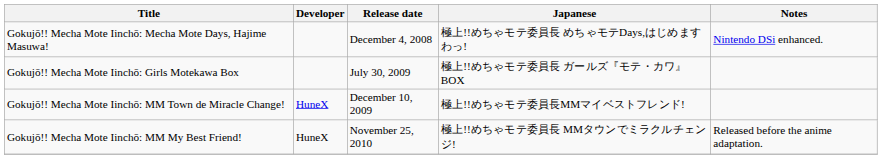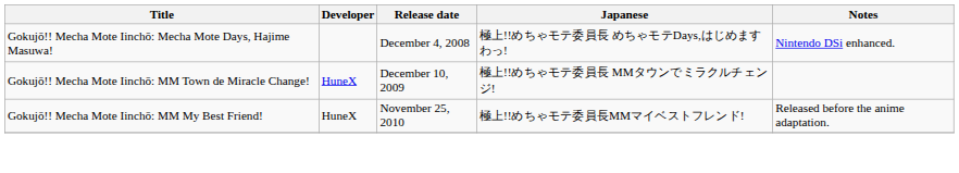- row: Gokujō!! Mecha Mote Iinchō: Girls Motekawa Box | July 30, 2009 | 極上!!めちゃモテ委員長 ガールズ『モテ・カワ』BOX
Gokujō!! Mecha Mote Iinchō: MM Town de Miracle Change! | Japanese: 極上!!めちゃモテ委員長MMマイベストフレンド! -> 極上!!めちゃモテ委員長 MMタウンでミラクルチェンジ!
Gokujō!! Mecha Mote Iinchō: MM My Best Friend! | Japanese: 極上!!めちゃモテ委員長 MMタウンでミラクルチェンジ! -> 極上!!めちゃモテ委員長MMマイベストフレンド!
